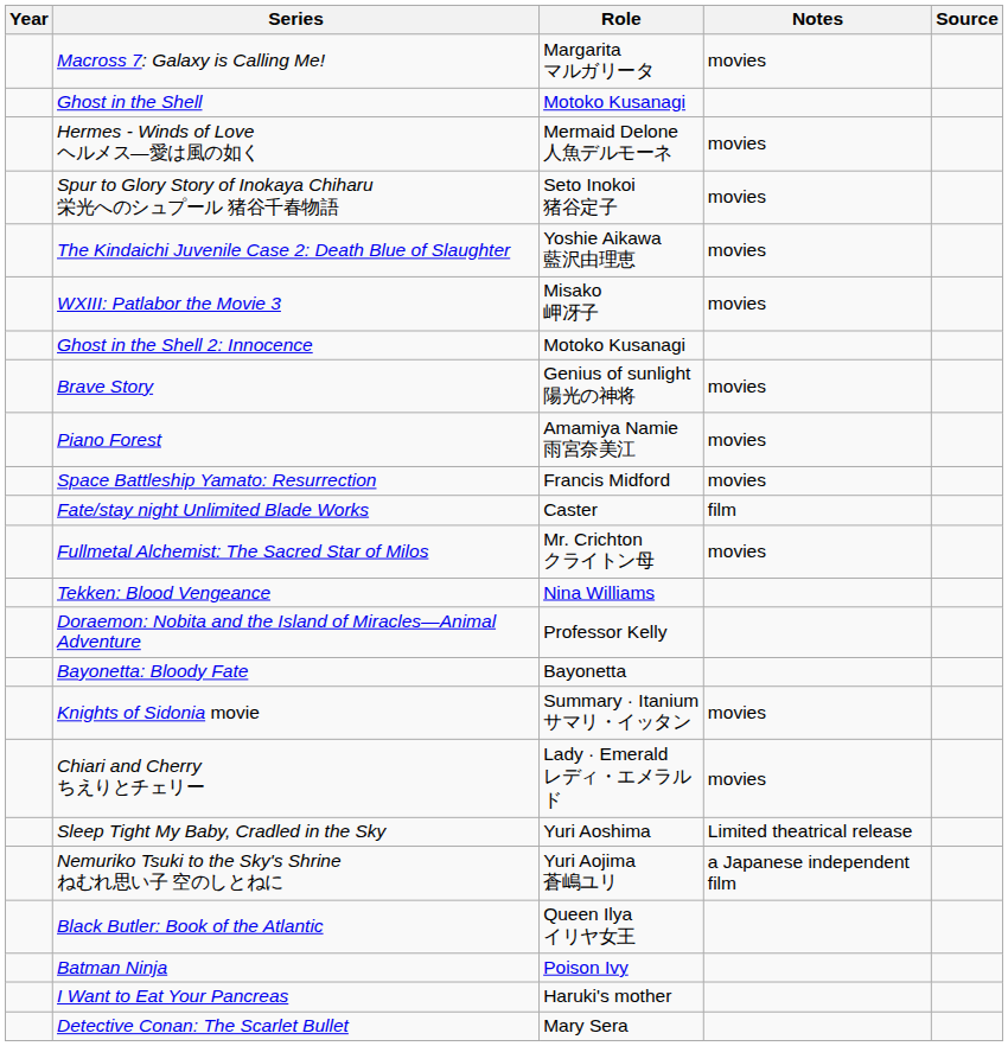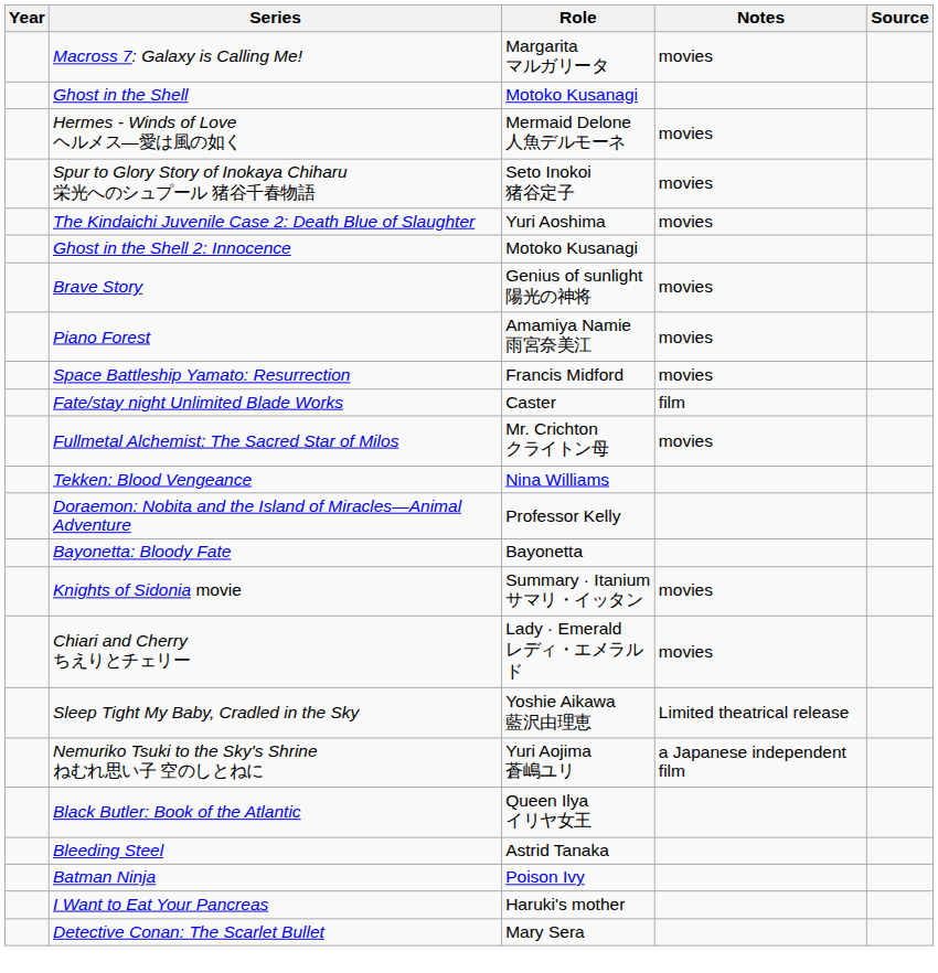The Kindaichi Juvenile Case 2: Death Blue of Slaughter | Role: Yoshie Aikawa 藍沢由理恵 -> Yuri Aoshima
- row: WXIII: Patlabor the Movie 3 | Misako 岬冴子 | movies
Sleep Tight My Baby, Cradled in the Sky | Role: Yuri Aoshima -> Yoshie Aikawa 藍沢由理恵
+ row: Bleeding Steel | Astrid Tanaka
